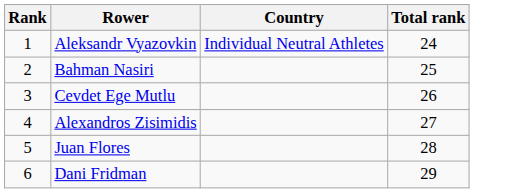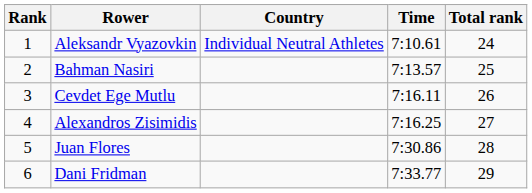+ column: Time | 7:10.61 | 7:13.57 | 7:16.11 | 7:16.25 | 7:30.86 | 7:33.77
